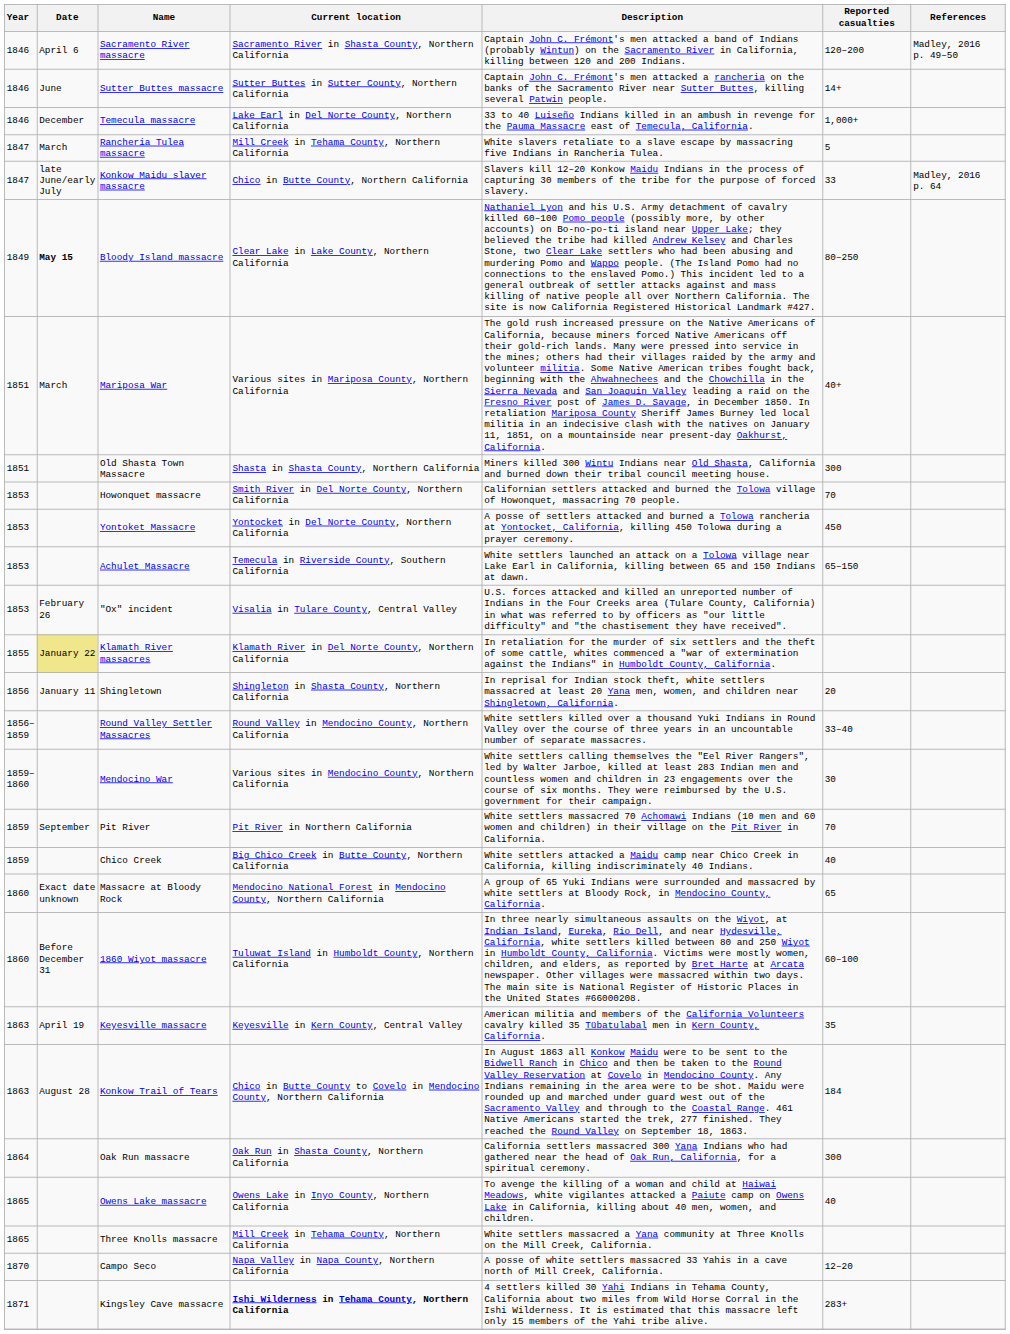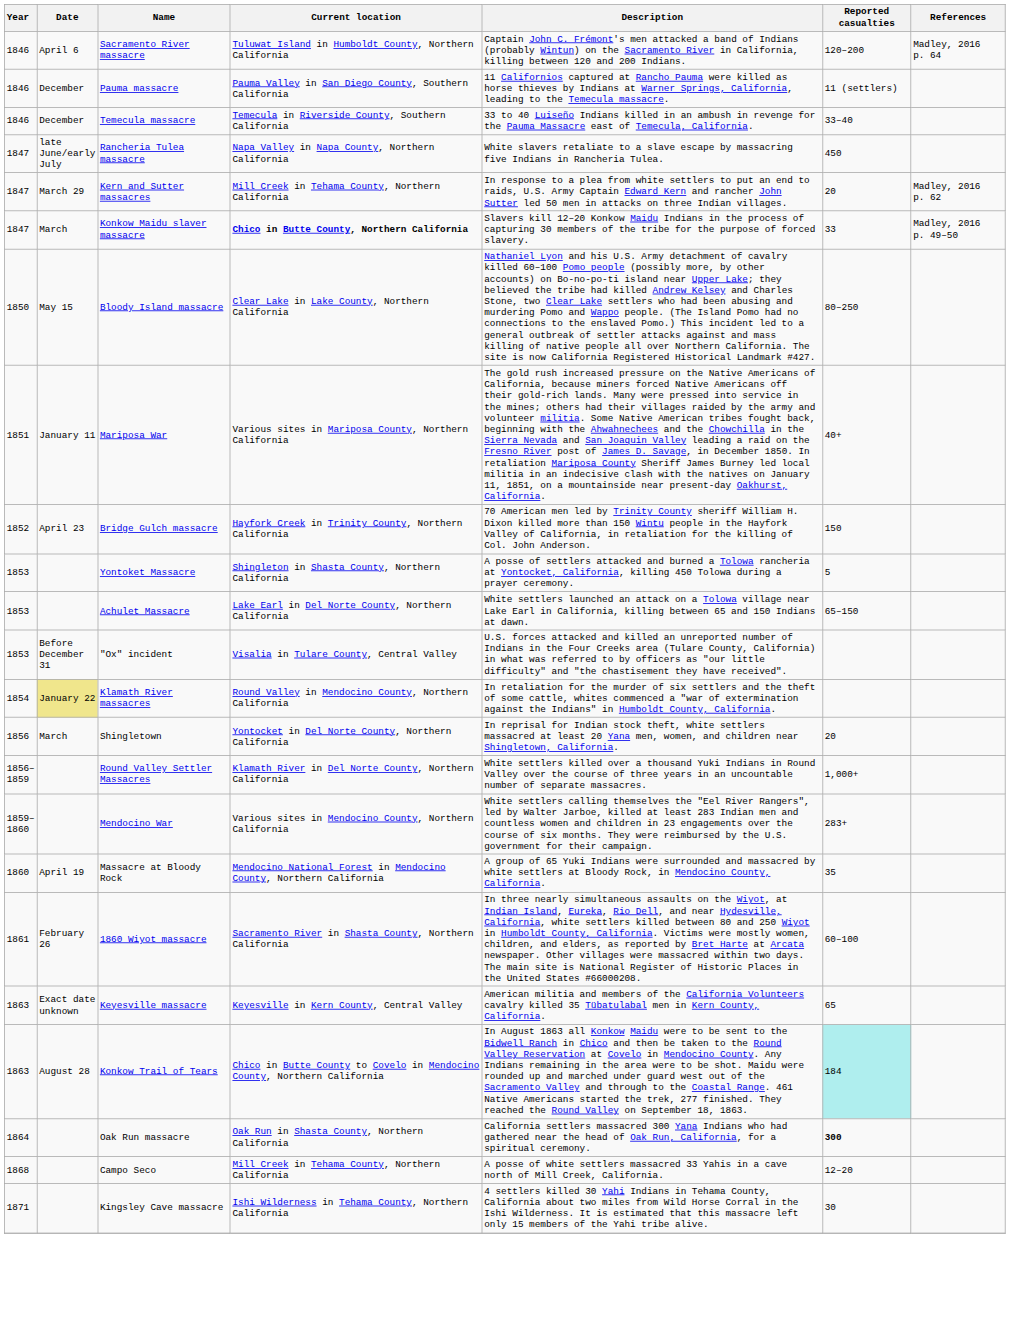Sacramento River massacre | Current location: Sacramento River in Shasta County, Northern California -> Tuluwat Island in Humboldt County, Northern California
Sacramento River massacre | References: Madley, 2016 p. 49–50 -> Madley, 2016 p. 64
- row: 1846 | June | Sutter Buttes massacre | Sutter Buttes in Sutter County, Northern California | Captain John C. Frémont's men attacked a rancheria on the banks of the Sacramento River near Sutter Buttes, killing several Patwin people. | 14+
+ row: 1846 | December | Pauma massacre | Pauma Valley in San Diego County, Southern California | 11 Californios captured at Rancho Pauma were killed as horse thieves by Indians at Warner Springs, California, leading to the Temecula massacre. | 11 (settlers)
Temecula massacre | Current location: Lake Earl in Del Norte County, Northern California -> Temecula in Riverside County, Southern California
Temecula massacre | Reported casualties: 1,000+ -> 33–40
Rancheria Tulea massacre | Date: March -> late June/early July
Rancheria Tulea massacre | Current location: Mill Creek in Tehama County, Northern California -> Napa Valley in Napa County, Northern California
Rancheria Tulea massacre | Reported casualties: 5 -> 450
+ row: 1847 | March 29 | Kern and Sutter massacres | Mill Creek in Tehama County, Northern California | In response to a plea from white settlers to put an end to raids, U.S. Army Captain Edward Kern and rancher John Sutter led 50 men in attacks on three Indian villages. | 20 | Madley, 2016 p. 62
Konkow Maidu slaver massacre | Date: late June/early July -> March
Konkow Maidu slaver massacre | Current location: normal -> bold
Konkow Maidu slaver massacre | References: Madley, 2016 p. 64 -> Madley, 2016 p. 49–50
Bloody Island massacre | Year: 1849 -> 1850
Bloody Island massacre | Date: bold -> normal
Mariposa War | Date: March -> January 11
- row: 1851 | Old Shasta Town Massacre | Shasta in Shasta County, Northern California | Miners killed 300 Wintu Indians near Old Shasta, California and burned down their tribal council meeting house. | 300
+ row: 1852 | April 23 | Bridge Gulch massacre | Hayfork Creek in Trinity County, Northern California | 70 American men led by Trinity County sheriff William H. Dixon killed more than 150 Wintu people in the Hayfork Valley of California, in retaliation for the killing of Col. John Anderson. | 150
- row: 1853 | Howonquet massacre | Smith River in Del Norte County, Northern California | Californian settlers attacked and burned the Tolowa village of Howonquet, massacring 70 people. | 70
Yontoket Massacre | Current location: Yontocket in Del Norte County, Northern California -> Shingleton in Shasta County, Northern California
Yontoket Massacre | Reported casualties: 450 -> 5
Achulet Massacre | Current location: Temecula in Riverside County, Southern California -> Lake Earl in Del Norte County, Northern California
"Ox" incident | Date: February 26 -> Before December 31
Klamath River massacres | Year: 1855 -> 1854
Klamath River massacres | Current location: Klamath River in Del Norte County, Northern California -> Round Valley in Mendocino County, Northern California
Shingletown | Date: January 11 -> March
Shingletown | Current location: Shingleton in Shasta County, Northern California -> Yontocket in Del Norte County, Northern California
Round Valley Settler Massacres | Current location: Round Valley in Mendocino County, Northern California -> Klamath River in Del Norte County, Northern California
Round Valley Settler Massacres | Reported casualties: 33–40 -> 1,000+
Mendocino War | Reported casualties: 30 -> 283+
- row: 1859 | September | Pit River | Pit River in Northern California | White settlers massacred 70 Achomawi Indians (10 men and 60 women and children) in their village on the Pit River in California. | 70
- row: 1859 | Chico Creek | Big Chico Creek in Butte County, Northern California | White settlers attacked a Maidu camp near Chico Creek in California, killing indiscriminately 40 Indians. | 40
Massacre at Bloody Rock | Date: Exact date unknown -> April 19
Massacre at Bloody Rock | Reported casualties: 65 -> 35
1860 Wiyot massacre | Year: 1860 -> 1861
1860 Wiyot massacre | Date: Before December 31 -> February 26
1860 Wiyot massacre | Current location: Tuluwat Island in Humboldt County, Northern California -> Sacramento River in Shasta County, Northern California
Keyesville massacre | Date: April 19 -> Exact date unknown
Keyesville massacre | Reported casualties: 35 -> 65
Konkow Trail of Tears | Reported casualties: no background -> paleturquoise background
Oak Run massacre | Reported casualties: normal -> bold
- row: 1865 | Owens Lake massacre | Owens Lake in Inyo County, Northern California | To avenge the killing of a woman and child at Haiwai Meadows, white vigilantes attacked a Paiute camp on Owens Lake in California, killing about 40 men, women, and children. | 40
- row: 1865 | Three Knolls massacre | Mill Creek in Tehama County, Northern California | White settlers massacred a Yana community at Three Knolls on the Mill Creek, California.
Campo Seco | Year: 1870 -> 1868
Campo Seco | Current location: Napa Valley in Napa County, Northern California -> Mill Creek in Tehama County, Northern California
Kingsley Cave massacre | Current location: bold -> normal
Kingsley Cave massacre | Reported casualties: 283+ -> 30
